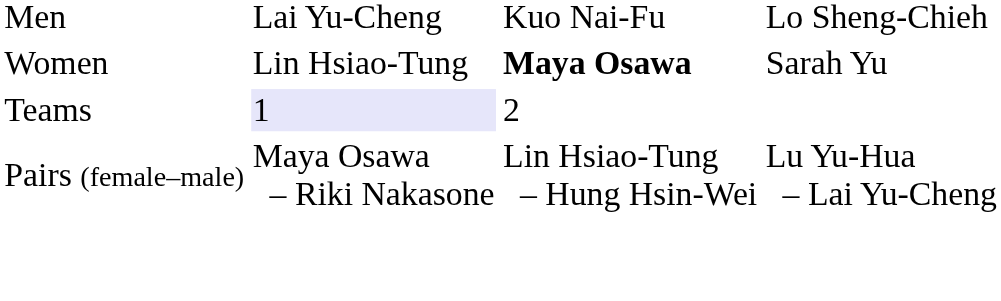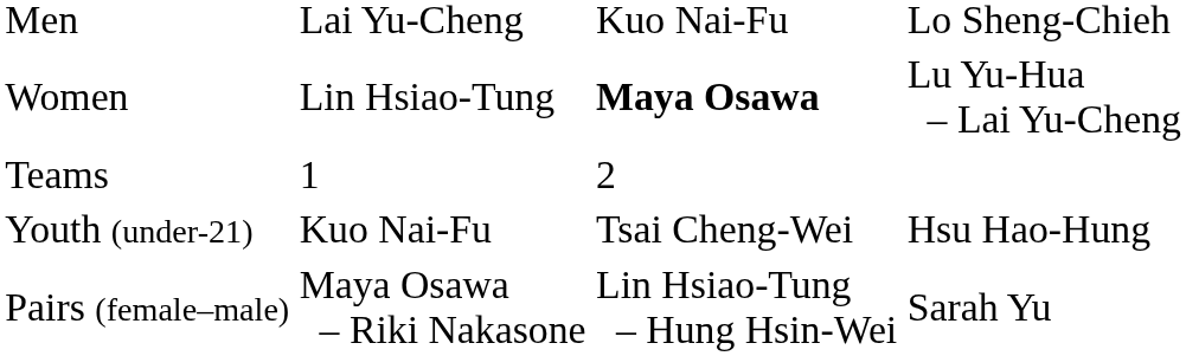Women | column 4: Sarah Yu -> Lu Yu-Hua – Lai Yu-Cheng
Teams | column 2: lavender background -> no background
+ row: Youth (under-21) | Kuo Nai-Fu | Tsai Cheng-Wei | Hsu Hao-Hung
Pairs (female–male) | column 4: Lu Yu-Hua – Lai Yu-Cheng -> Sarah Yu
